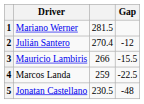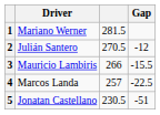2 | column 3: 270.4 -> 270.5
4 | column 3: 259 -> 257
5 | Gap: -48 -> -51
